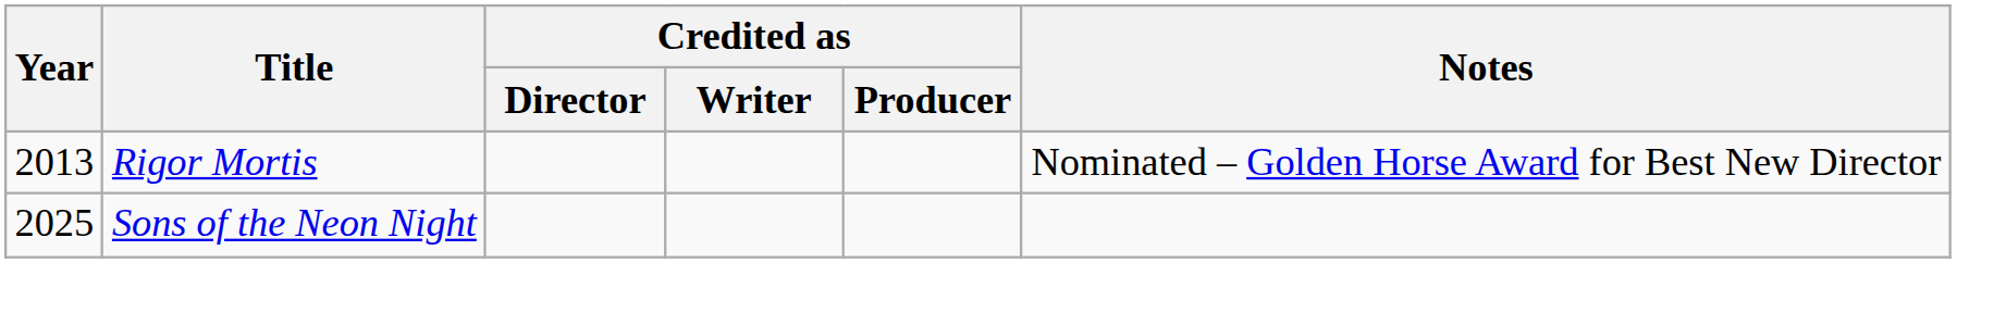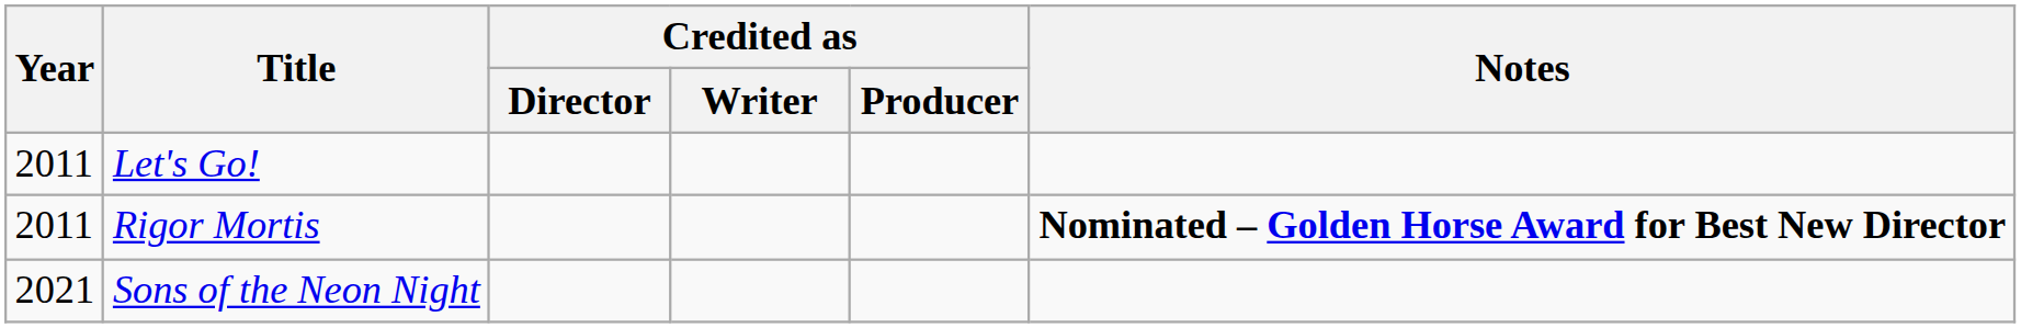+ row: 2011 | Let's Go!
Rigor Mortis | Year: 2013 -> 2011
Rigor Mortis | Notes: normal -> bold
Sons of the Neon Night | Year: 2025 -> 2021
